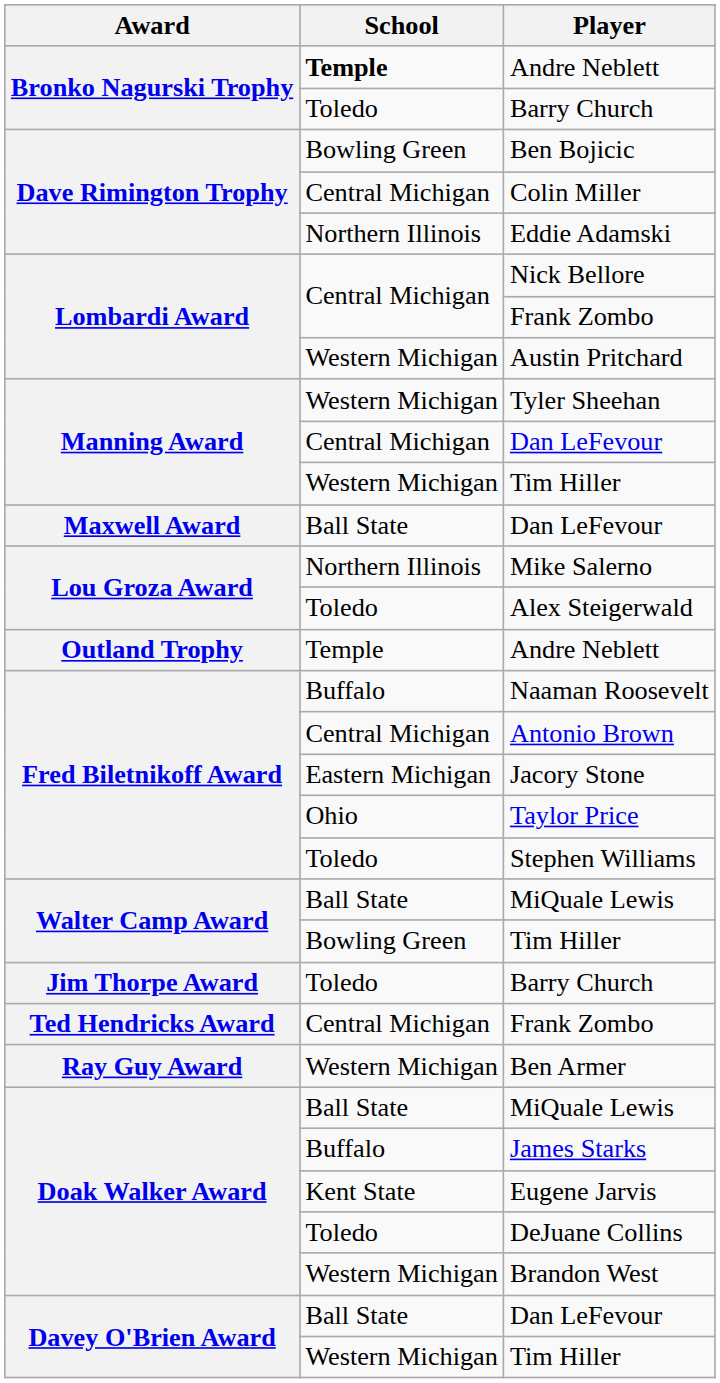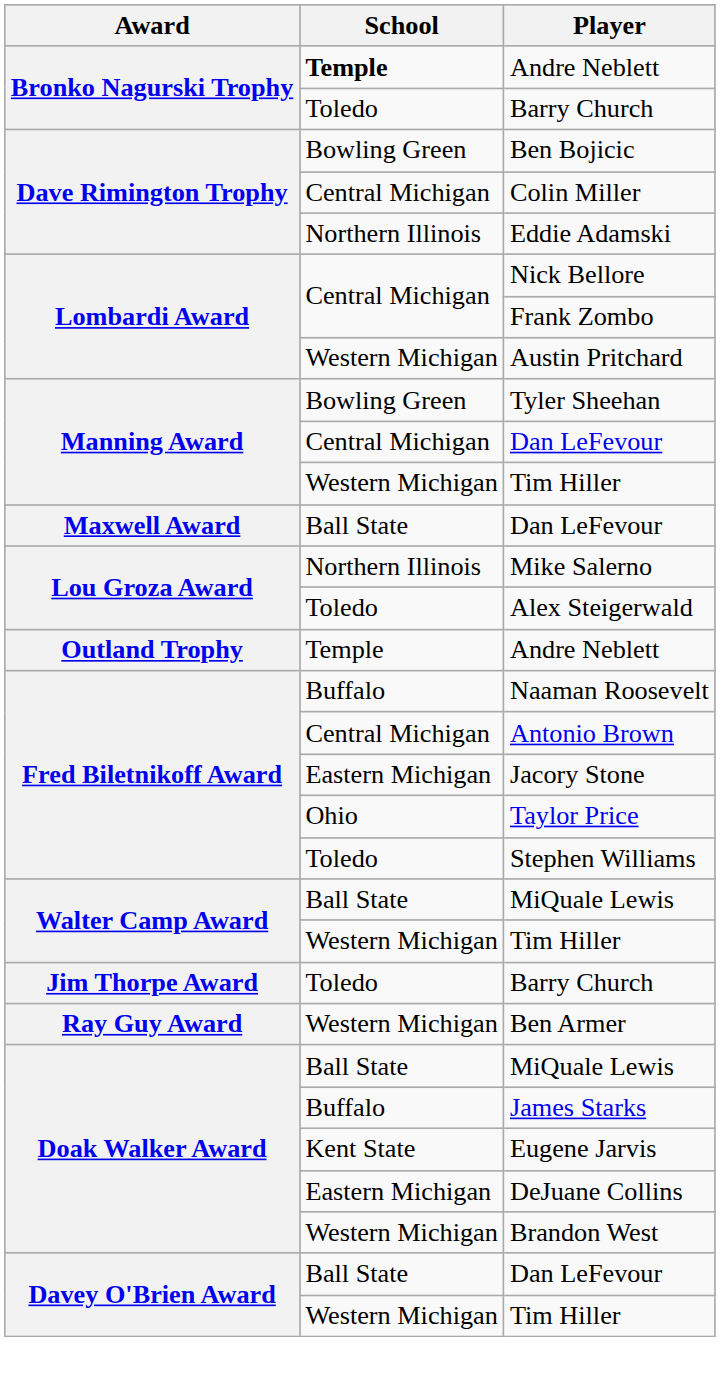Tyler Sheehan | School: Western Michigan -> Bowling Green
Walter Camp Award / Tim Hiller | School: Bowling Green -> Western Michigan
- row: Ted Hendricks Award | Central Michigan | Frank Zombo
DeJuane Collins | School: Toledo -> Eastern Michigan
